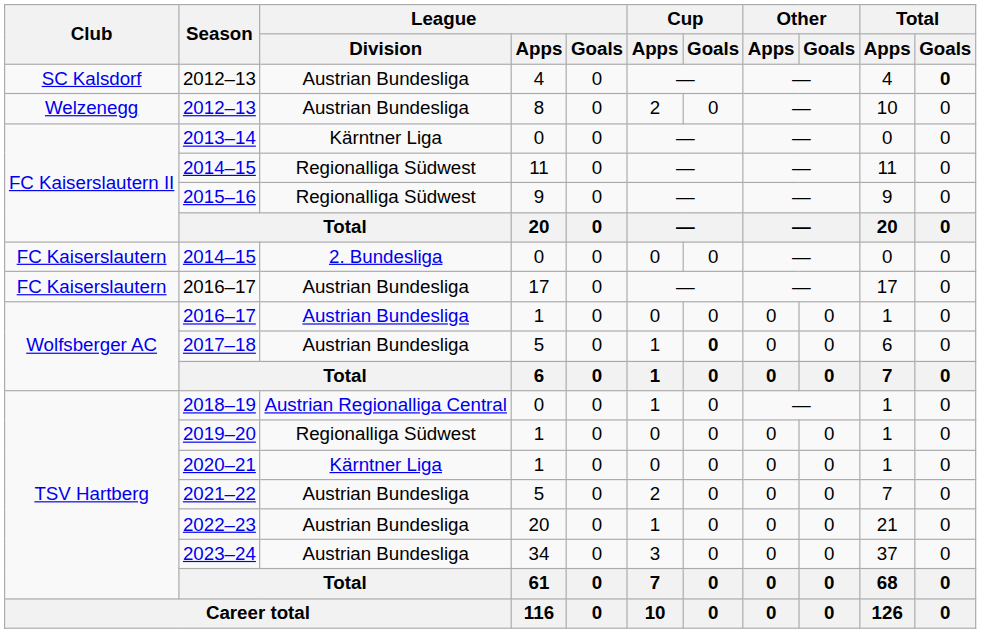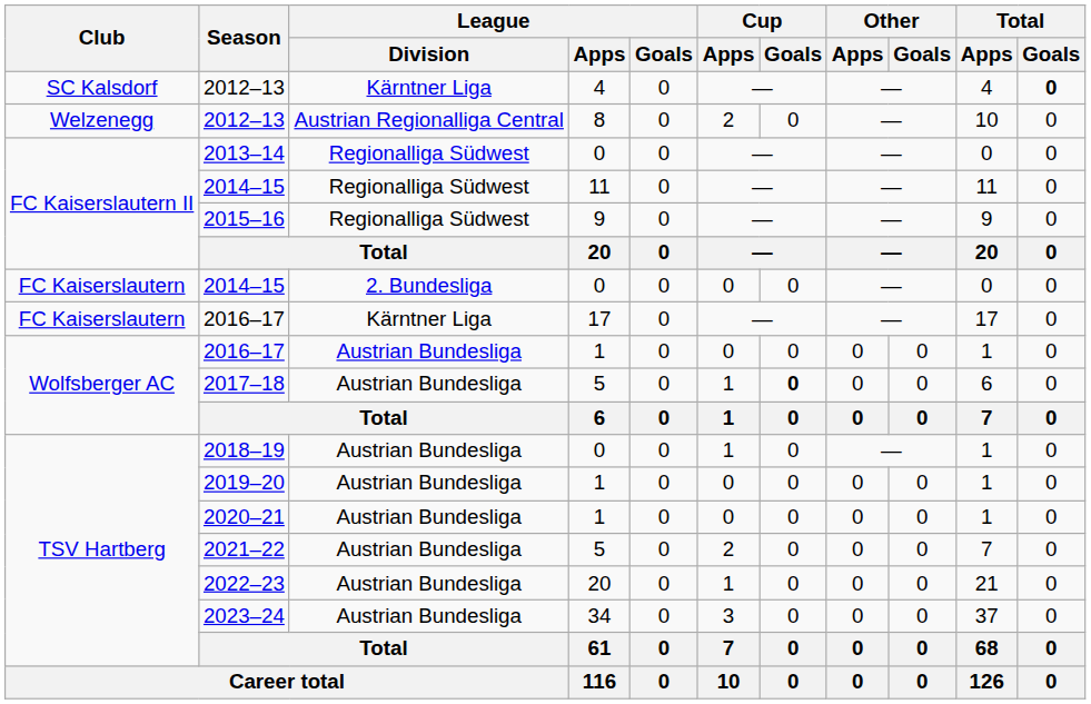2012–13 / 4 | League / Division: Austrian Bundesliga -> Kärntner Liga
2012–13 / 8 | League / Division: Austrian Bundesliga -> Austrian Regionalliga Central
2013–14 | League / Division: Kärntner Liga -> Regionalliga Südwest
2016–17 / 17 | League / Division: Austrian Bundesliga -> Kärntner Liga
2018–19 | League / Division: Austrian Regionalliga Central -> Austrian Bundesliga
2019–20 | League / Division: Regionalliga Südwest -> Austrian Bundesliga
2020–21 | League / Division: Kärntner Liga -> Austrian Bundesliga
